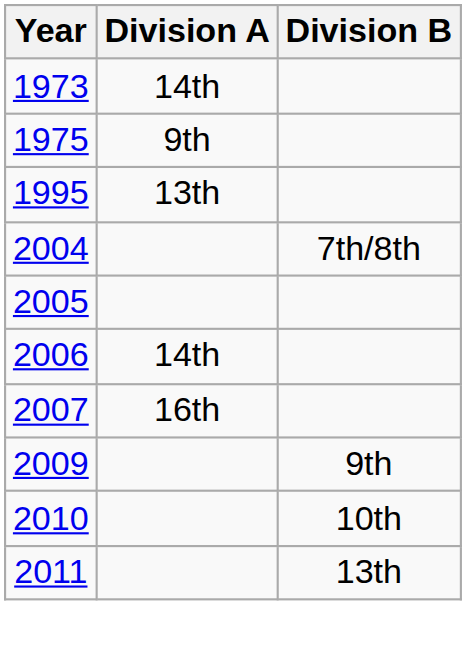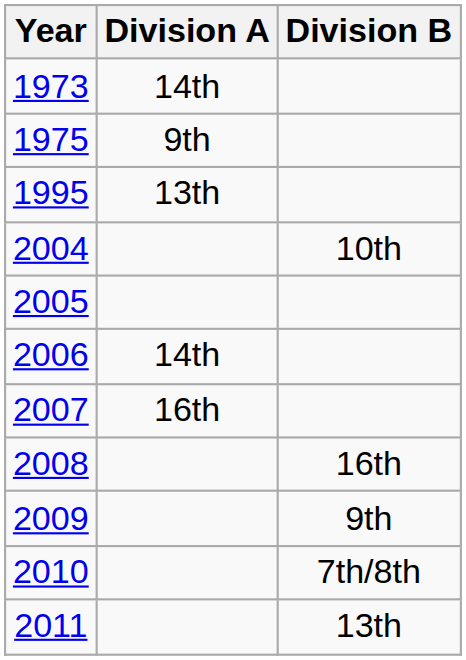2004 | Division B: 7th/8th -> 10th
+ row: 2008 | 16th
2010 | Division B: 10th -> 7th/8th
